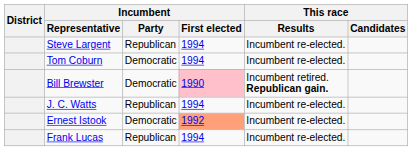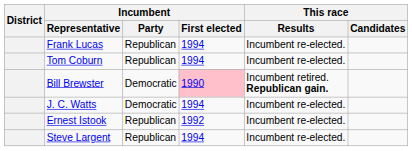rows swapped: Steve Largent <-> Frank Lucas
Tom Coburn | Incumbent / Party: Democratic -> Republican
J. C. Watts | Incumbent / Party: Republican -> Democratic
Ernest Istook | Incumbent / Party: Democratic -> Republican
Ernest Istook | Incumbent / First elected: lightsalmon background -> no background
